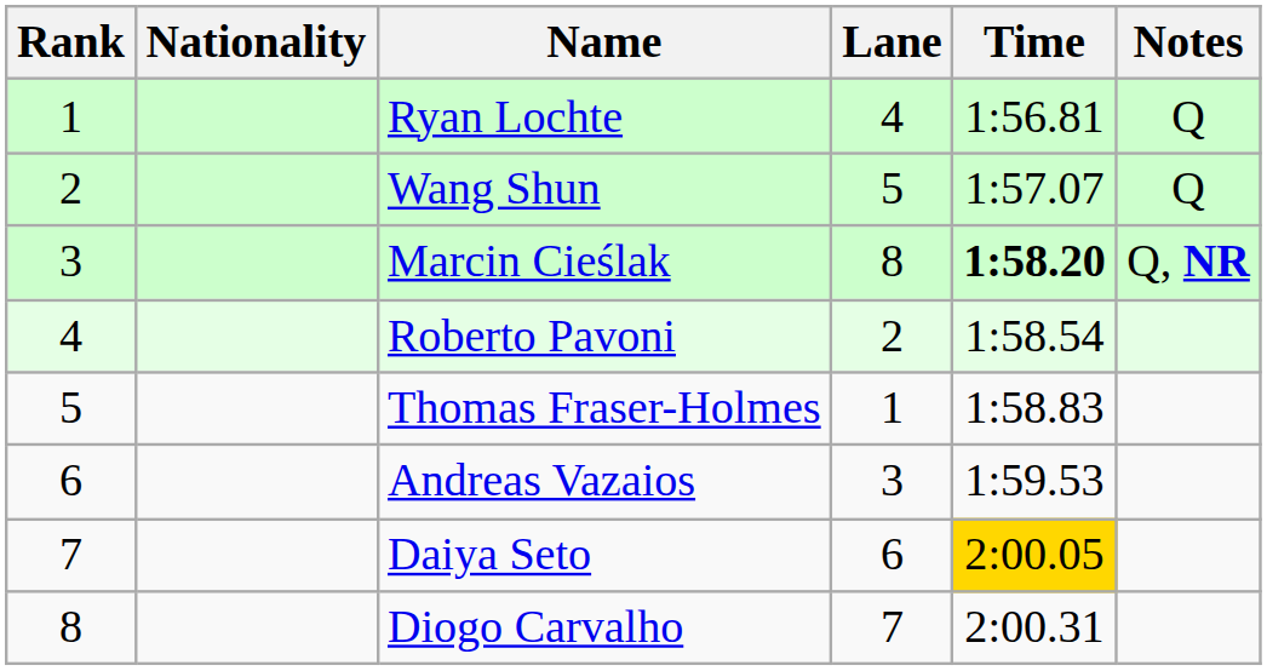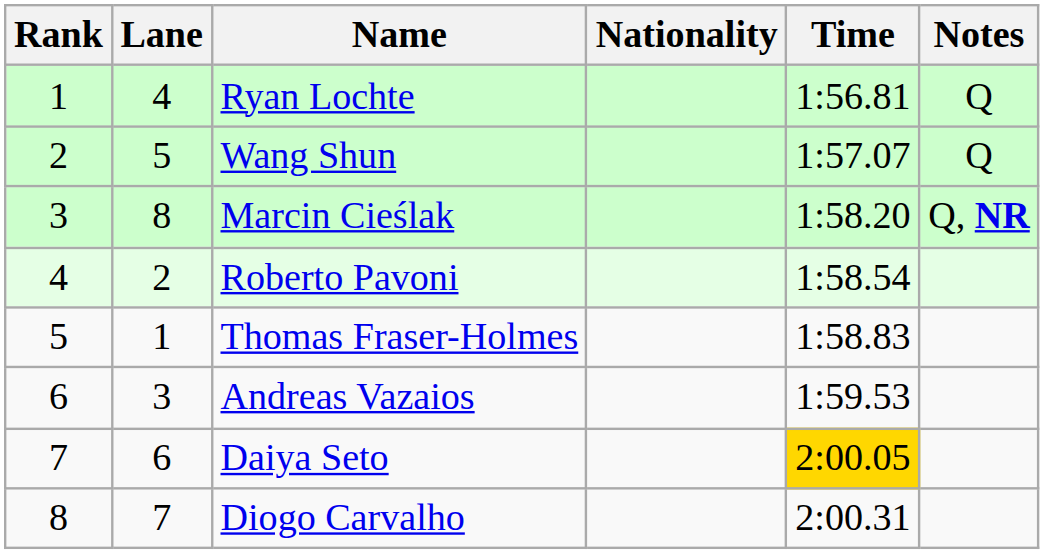columns swapped: Lane <-> Nationality
Marcin Cieślak | Time: bold -> normal
